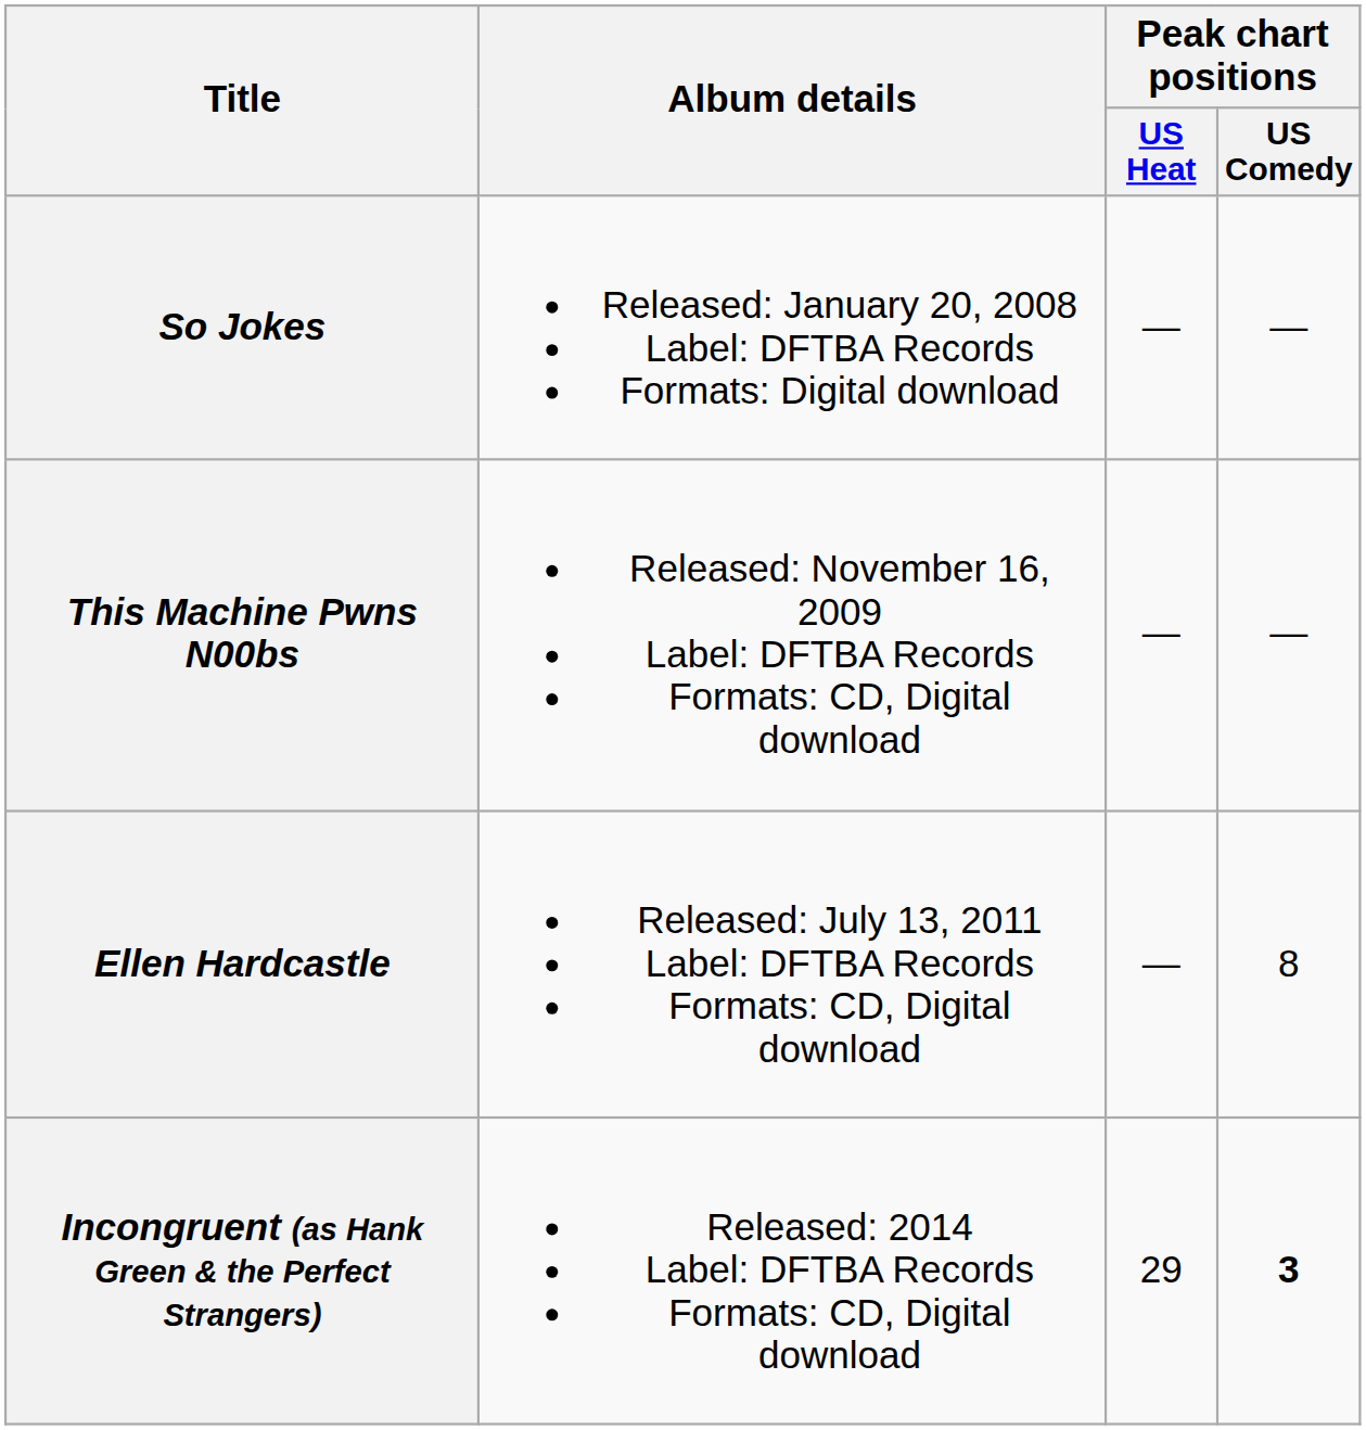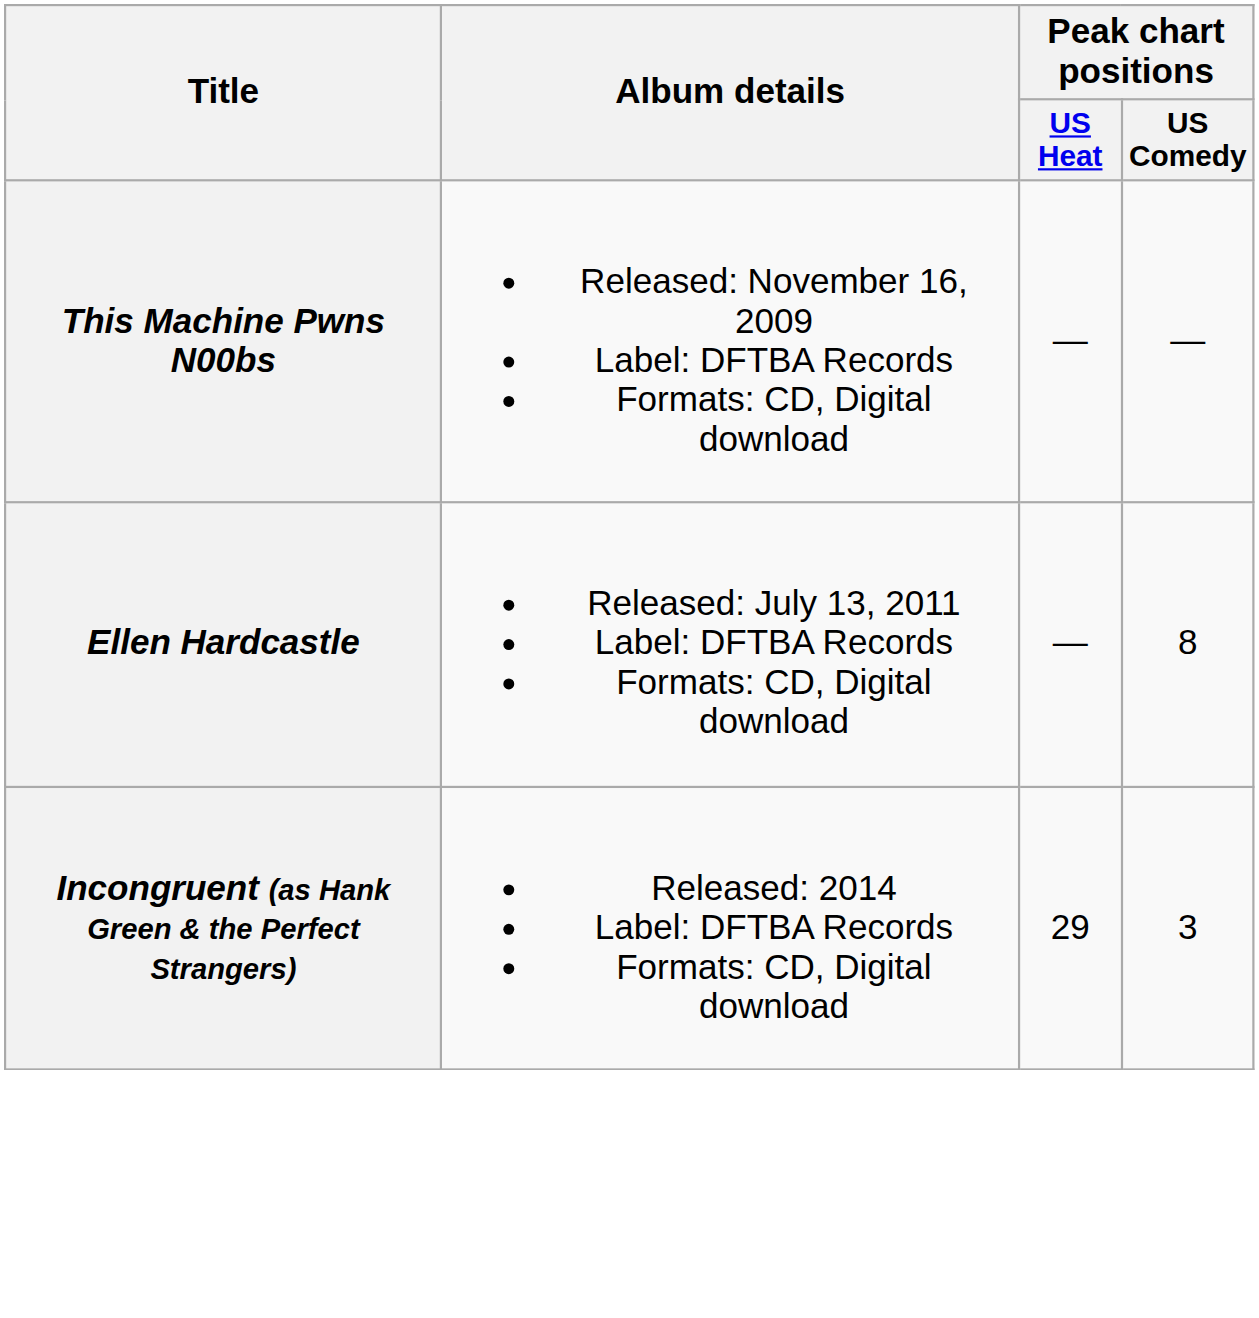- row: So Jokes | Released: January 20, 2008 Label: DFTBA Records Formats: Digital download | — | —
Incongruent (as Hank Green & the Perfect Strangers) | Peak chart positions / US Comedy: bold -> normal
